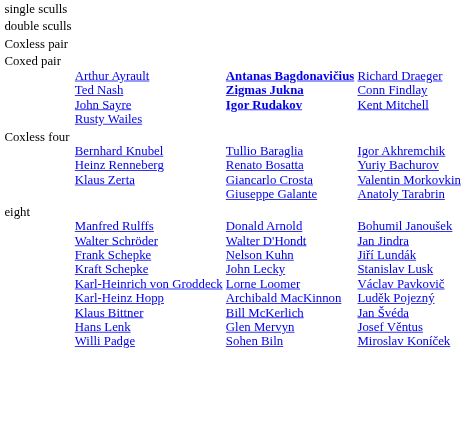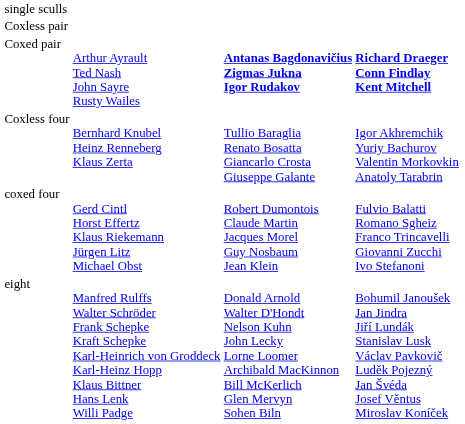- row: double sculls
Coxed pair | column 4: normal -> bold
+ row: coxed four | Gerd Cintl Horst Effertz Klaus Riekemann Jürgen Litz Michael Obst | Robert Dumontois Claude Martin Jacques Morel Guy Nosbaum Jean Klein | Fulvio Balatti Romano Sgheiz Franco Trincavelli Giovanni Zucchi Ivo Stefanoni
